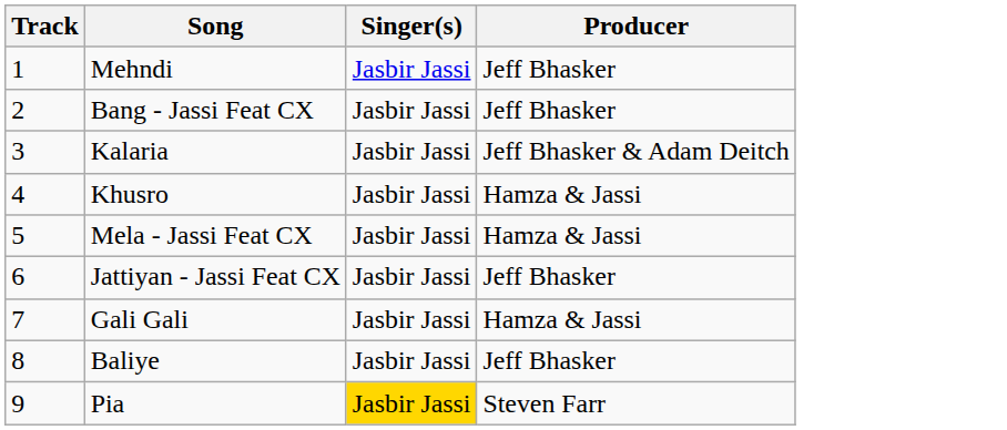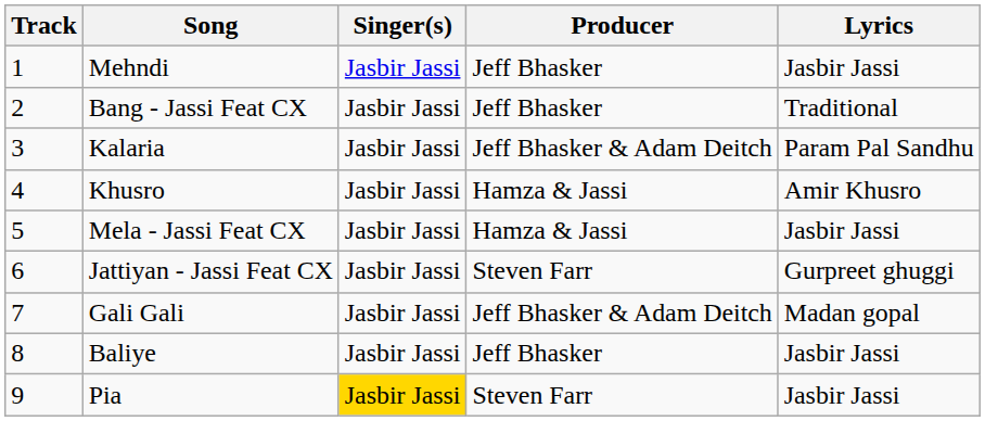+ column: Lyrics | Jasbir Jassi | Traditional | Param Pal Sandhu | Amir Khusro | Jasbir Jassi | Gurpreet ghuggi | Madan gopal | Jasbir Jassi | Jasbir Jassi
Jattiyan - Jassi Feat CX | Producer: Jeff Bhasker -> Steven Farr
Gali Gali | Producer: Hamza & Jassi -> Jeff Bhasker & Adam Deitch
